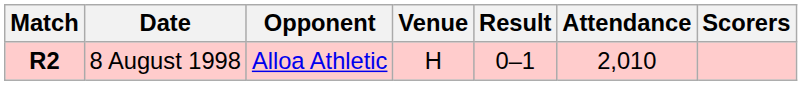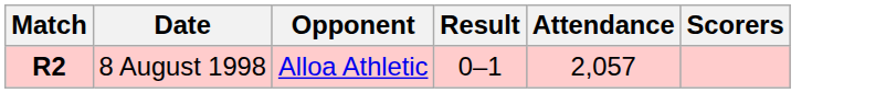- column: Venue | H
8 August 1998 | Attendance: 2,010 -> 2,057
